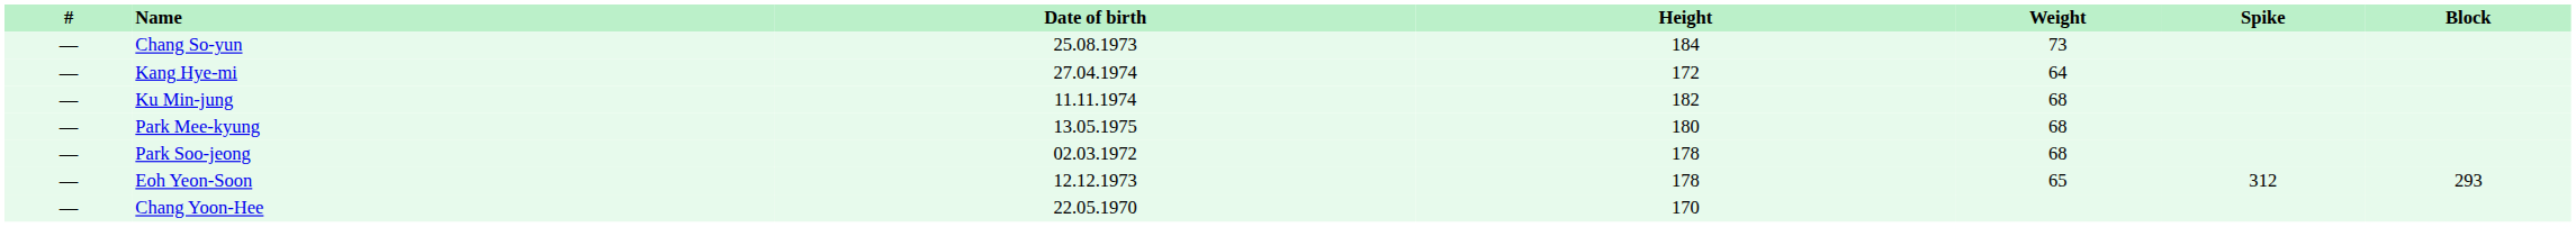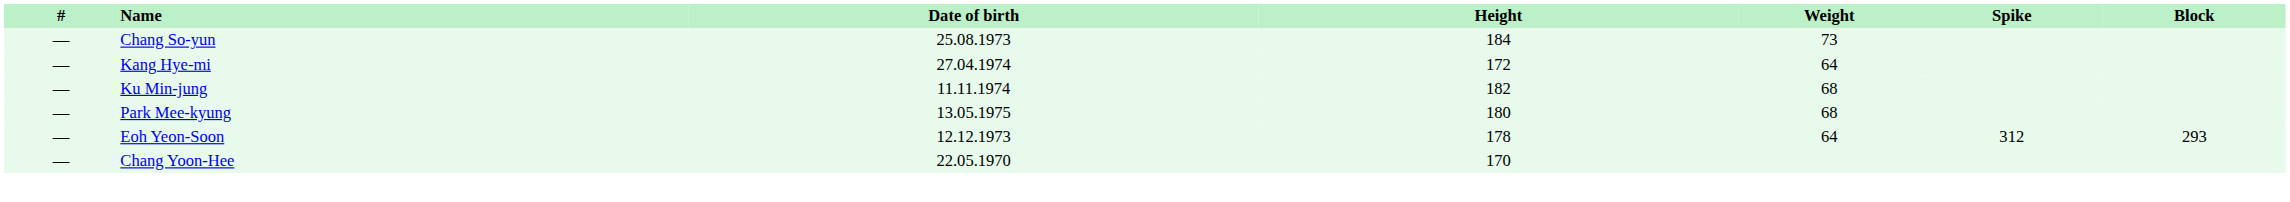- row: — | Park Soo-jeong | 02.03.1972 | 178 | 68
Eoh Yeon-Soon | Weight: 65 -> 64
